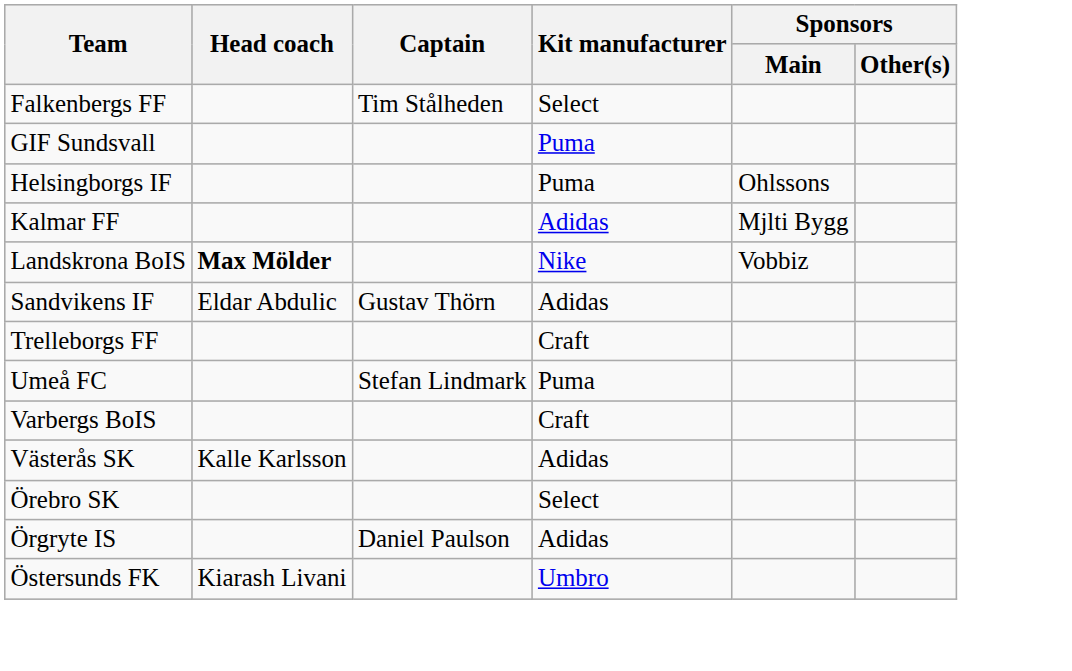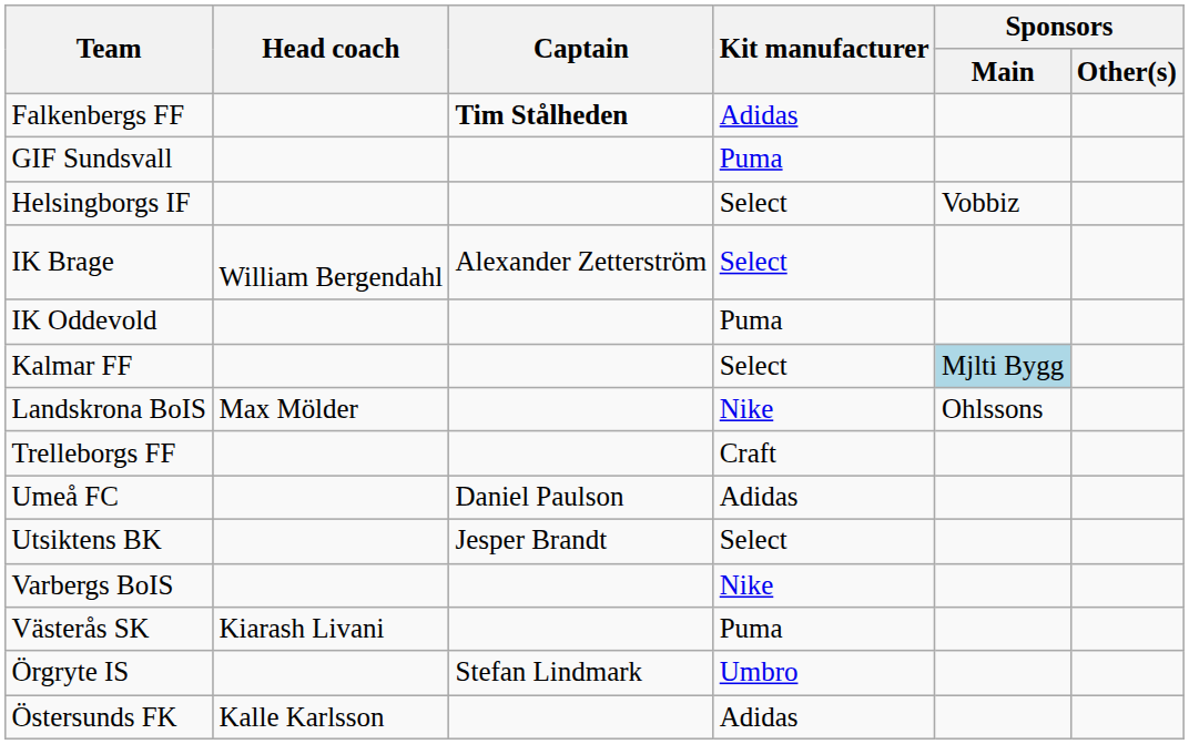Falkenbergs FF | Captain: normal -> bold
Falkenbergs FF | Kit manufacturer: Select -> Adidas
Helsingborgs IF | Kit manufacturer: Puma -> Select
Helsingborgs IF | Sponsors / Main: Ohlssons -> Vobbiz
+ row: IK Brage | William Bergendahl | Alexander Zetterström | Select
+ row: IK Oddevold | Puma
Kalmar FF | Kit manufacturer: Adidas -> Select
Kalmar FF | Sponsors / Main: no background -> lightblue background
Landskrona BoIS | Head coach: bold -> normal
Landskrona BoIS | Sponsors / Main: Vobbiz -> Ohlssons
- row: Sandvikens IF | Eldar Abdulic | Gustav Thörn | Adidas
Umeå FC | Captain: Stefan Lindmark -> Daniel Paulson
Umeå FC | Kit manufacturer: Puma -> Adidas
+ row: Utsiktens BK | Jesper Brandt | Select
Varbergs BoIS | Kit manufacturer: Craft -> Nike
Västerås SK | Head coach: Kalle Karlsson -> Kiarash Livani
Västerås SK | Kit manufacturer: Adidas -> Puma
- row: Örebro SK | Select
Örgryte IS | Captain: Daniel Paulson -> Stefan Lindmark
Örgryte IS | Kit manufacturer: Adidas -> Umbro
Östersunds FK | Head coach: Kiarash Livani -> Kalle Karlsson
Östersunds FK | Kit manufacturer: Umbro -> Adidas
